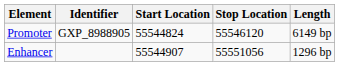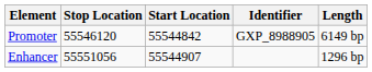columns swapped: Identifier <-> Stop Location
Promoter | Start Location: 55544824 -> 55544842
